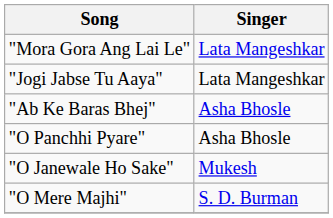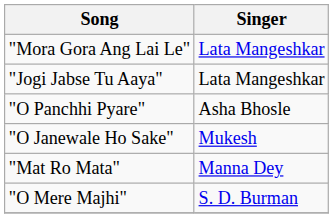- row: "Ab Ke Baras Bhej" | Asha Bhosle
+ row: "Mat Ro Mata" | Manna Dey
